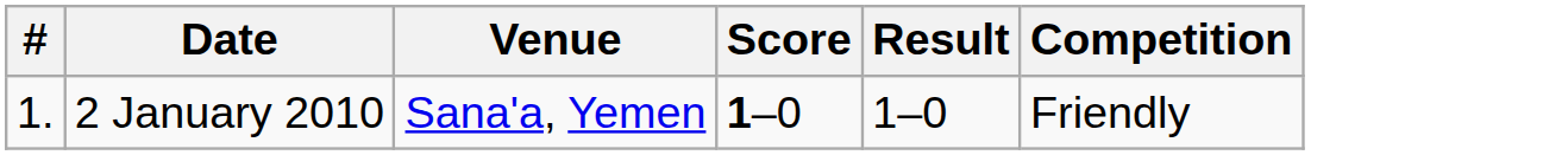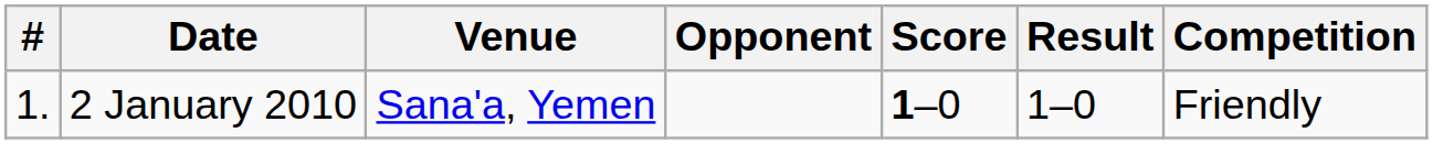+ column: Opponent
